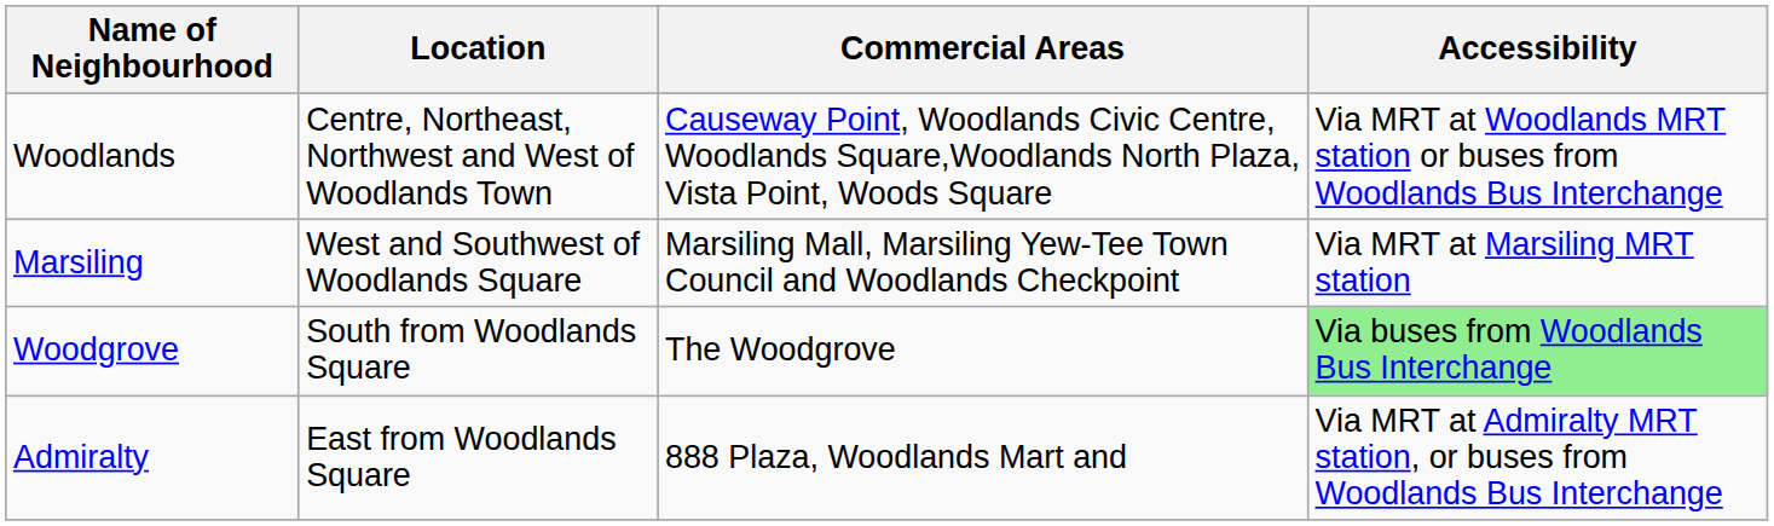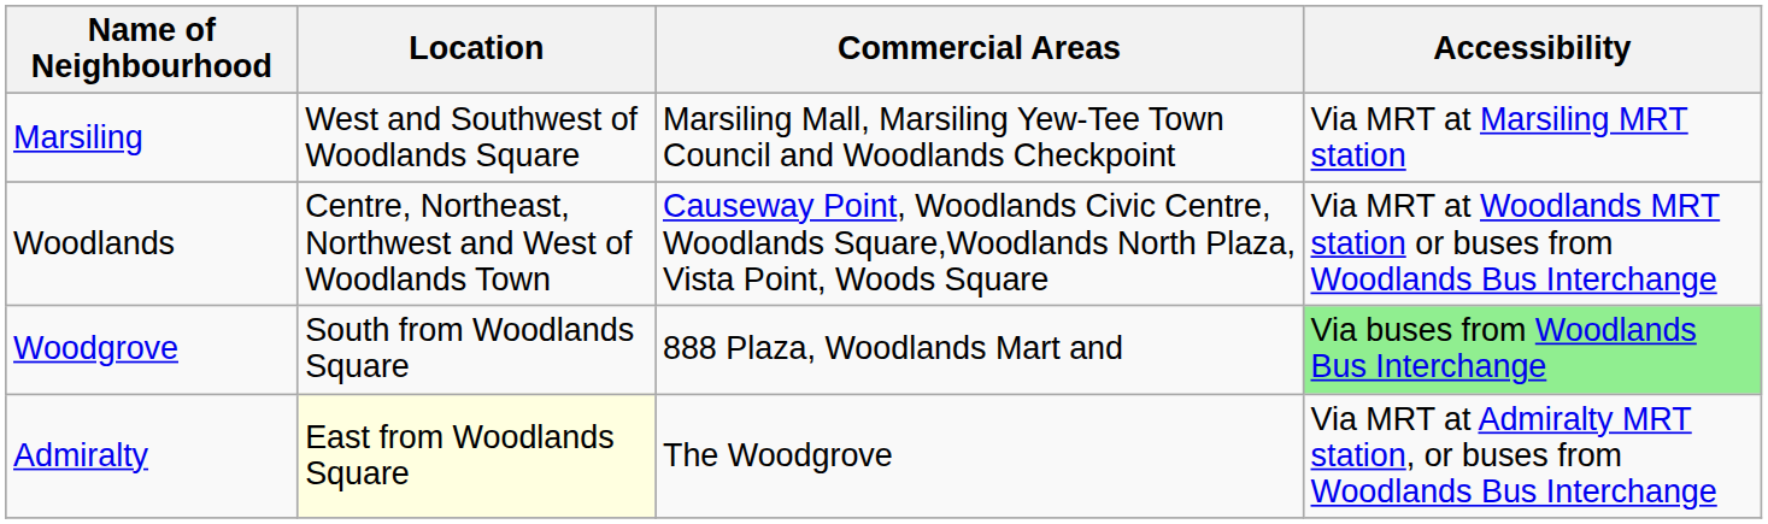rows swapped: Woodlands <-> Marsiling
Woodgrove | Commercial Areas: The Woodgrove -> 888 Plaza, Woodlands Mart and
Admiralty | Location: no background -> lightyellow background
Admiralty | Commercial Areas: 888 Plaza, Woodlands Mart and -> The Woodgrove
